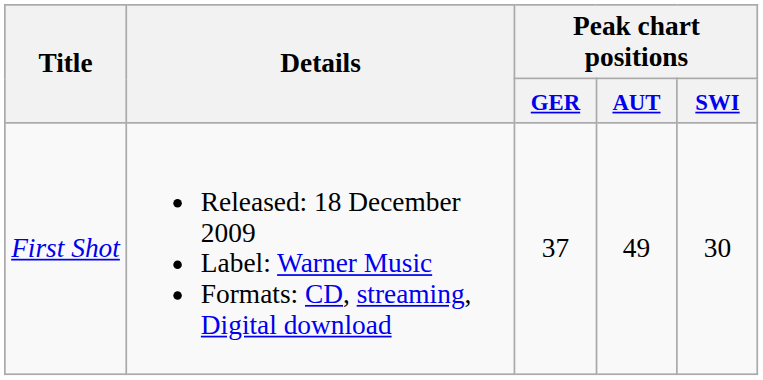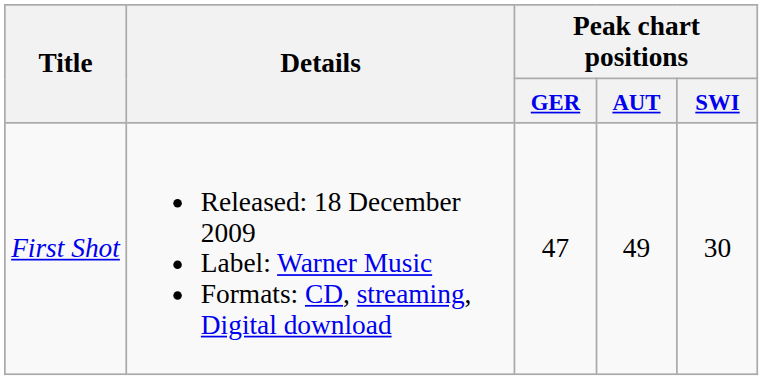First Shot | Peak chart positions / GER: 37 -> 47
